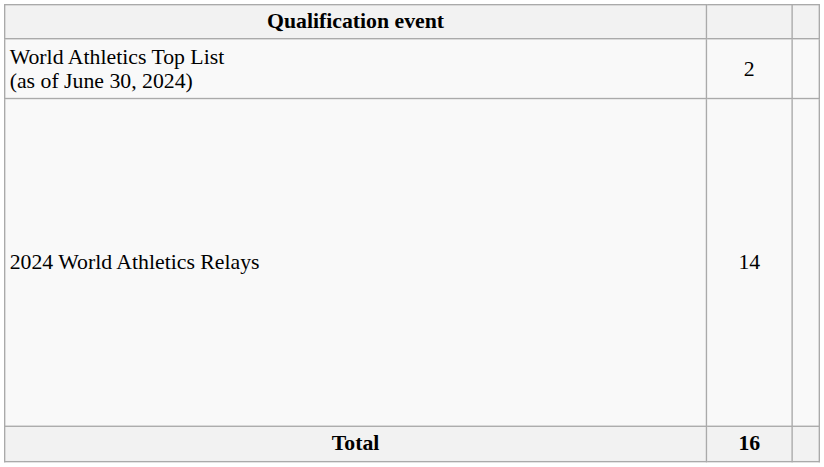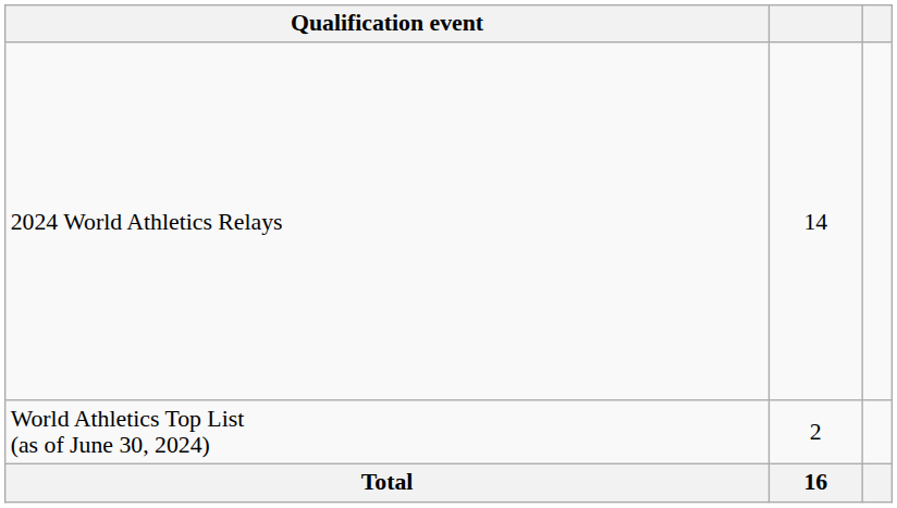rows swapped: 2024 World Athletics Relays <-> World Athletics Top List (as of June 30, 2024)
